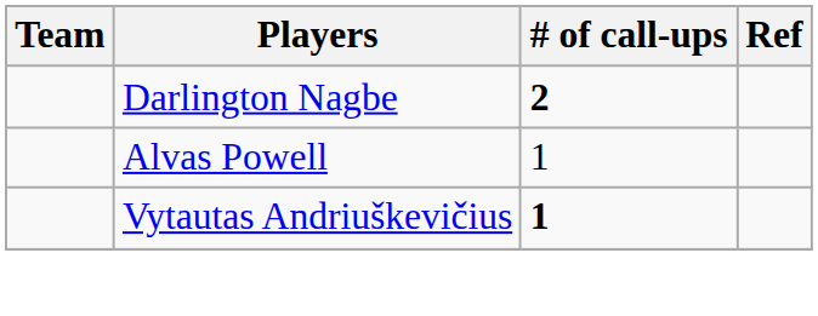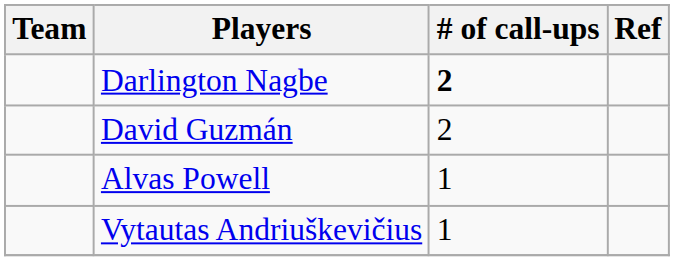+ row: David Guzmán | 2
Vytautas Andriuškevičius | # of call-ups: bold -> normal
